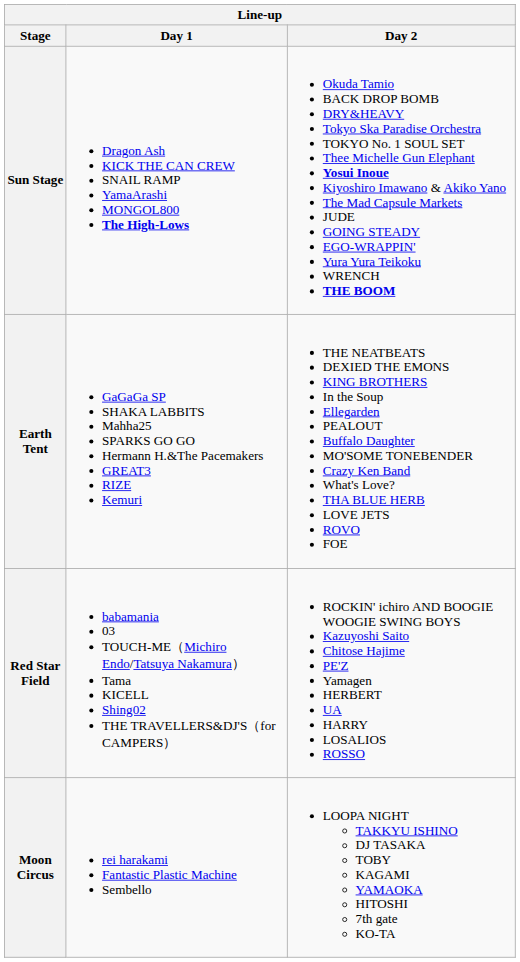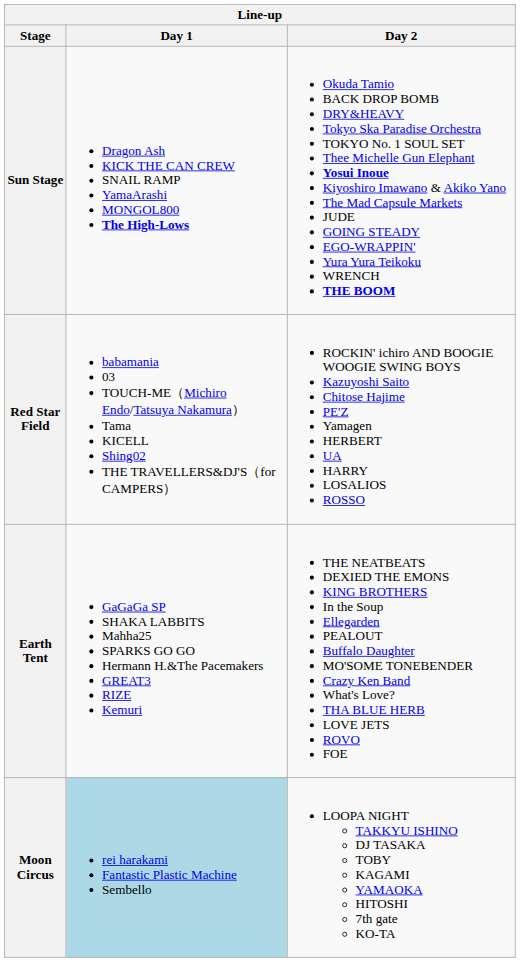rows swapped: Earth Tent <-> Red Star Field
Moon Circus | Day 1: no background -> lightblue background
